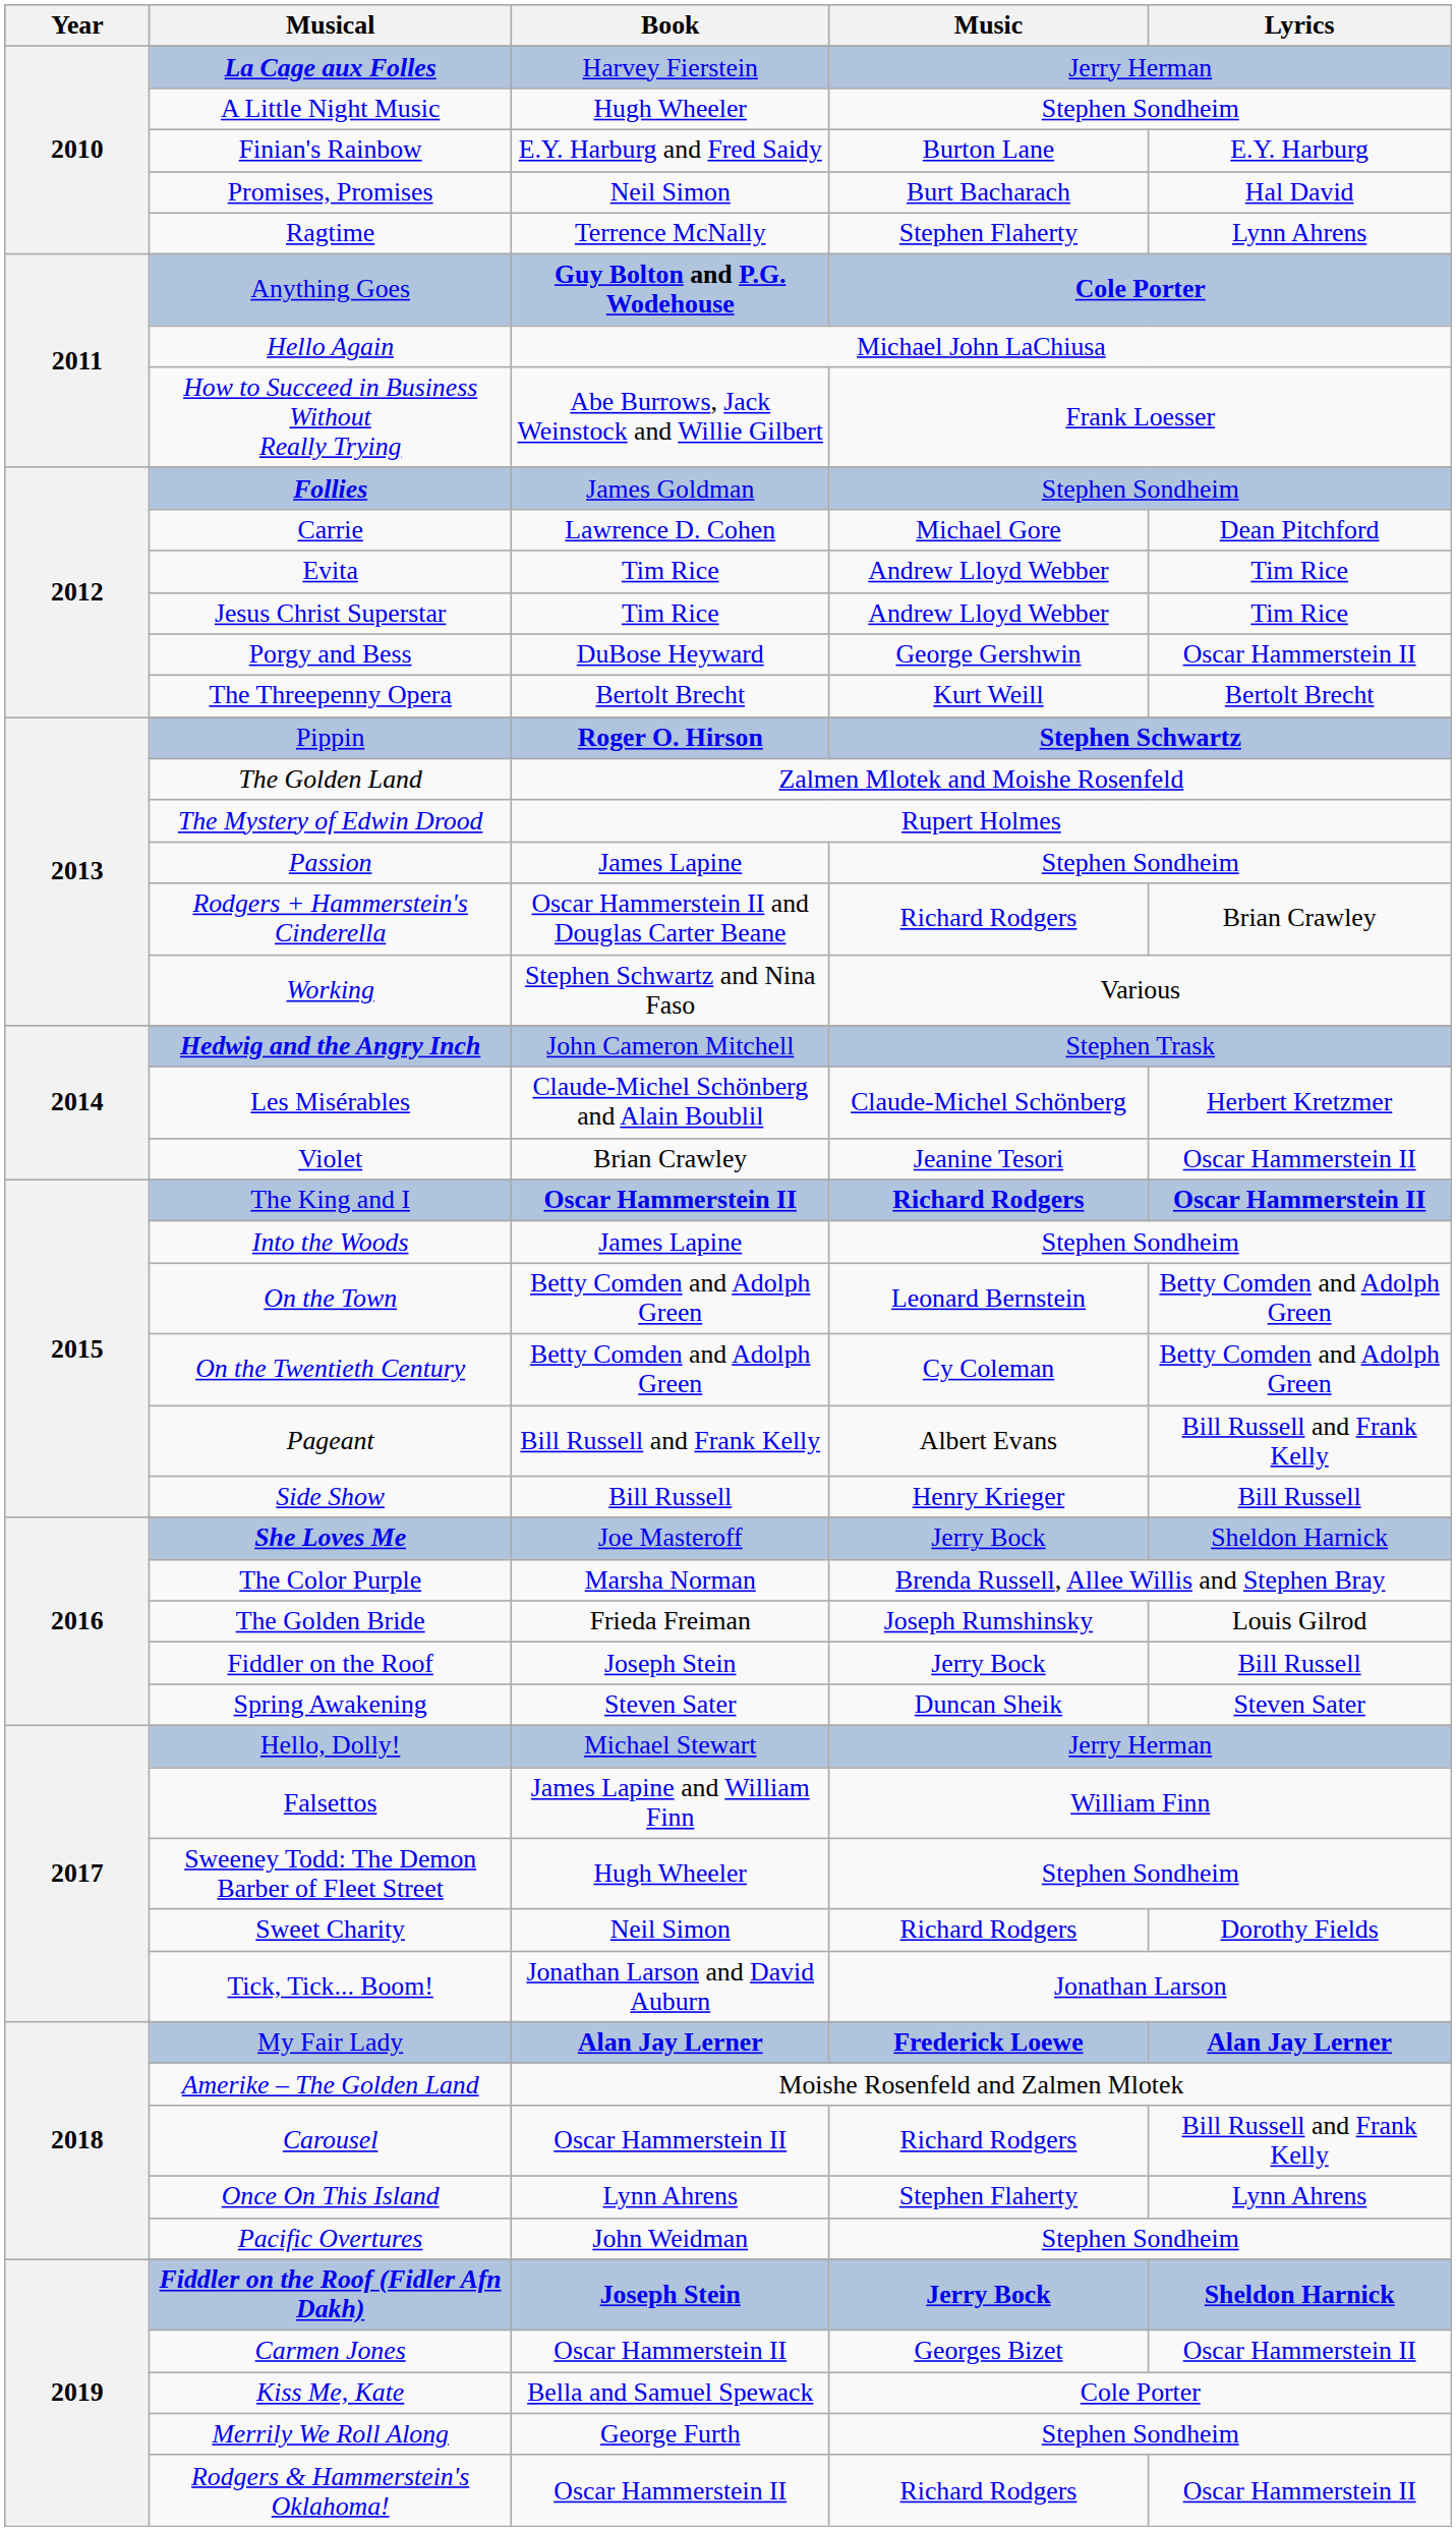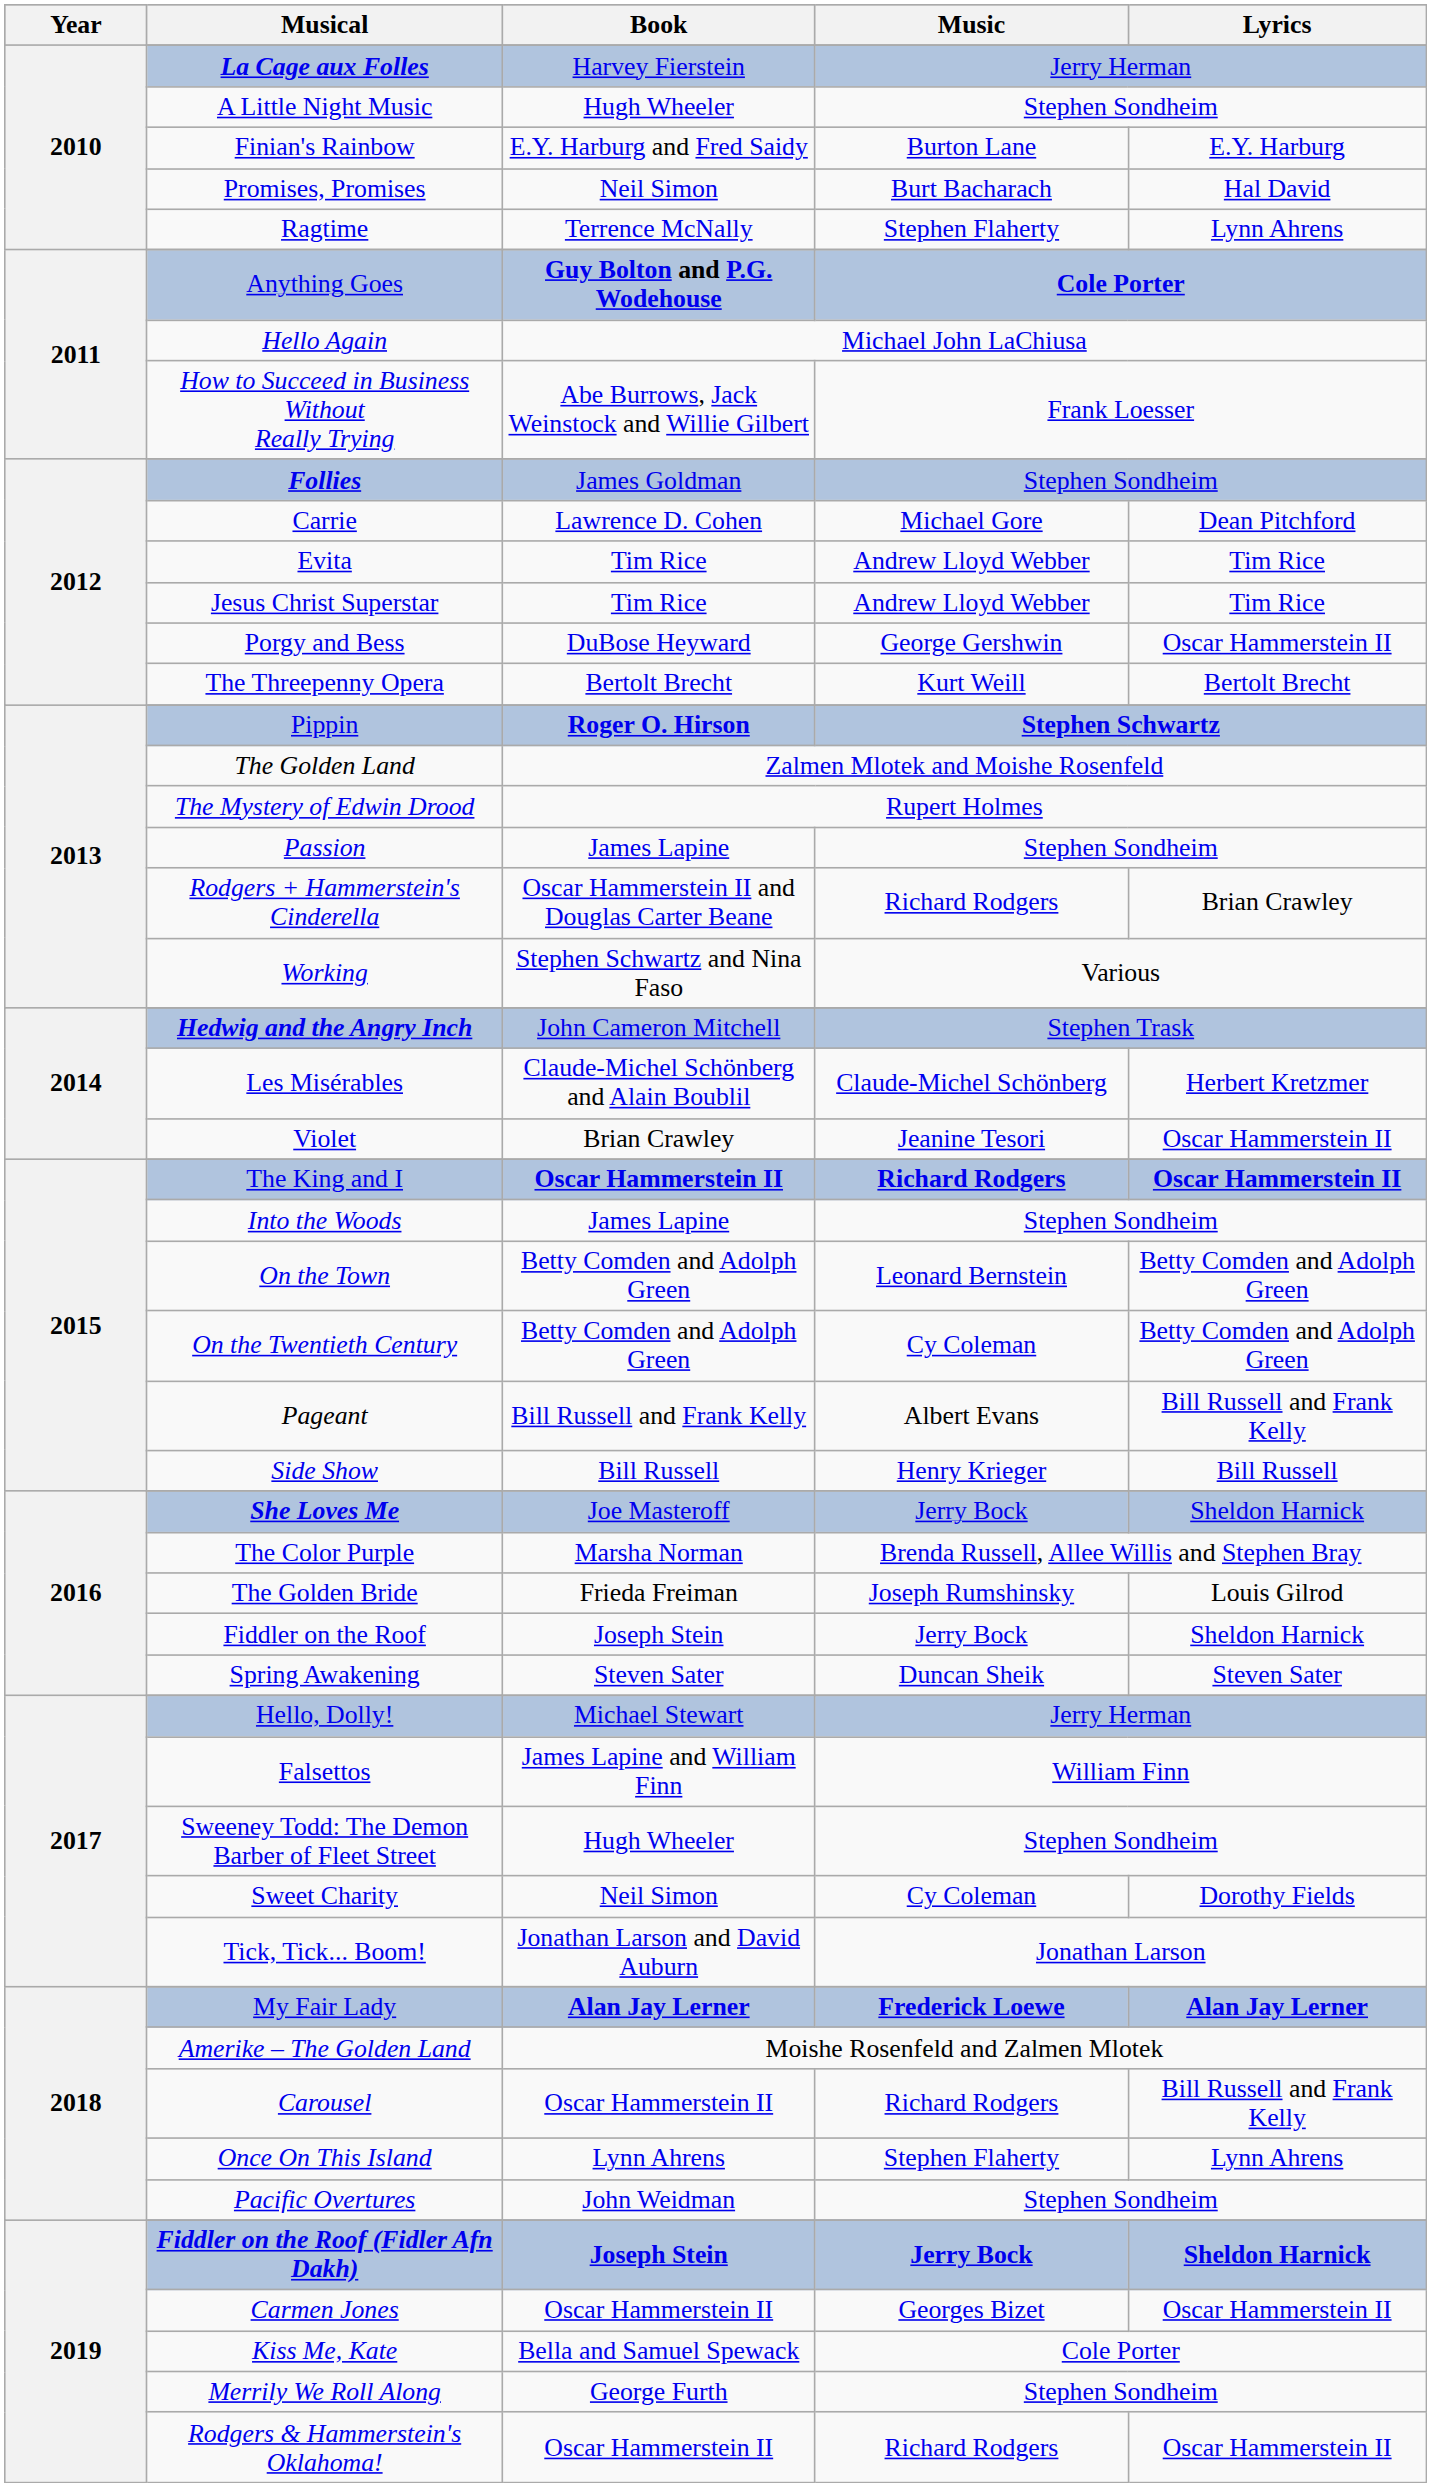Fiddler on the Roof | Lyrics: Bill Russell -> Sheldon Harnick
Sweet Charity | Music: Richard Rodgers -> Cy Coleman
